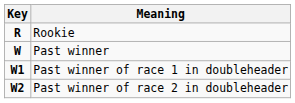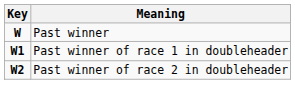- row: R | Rookie
